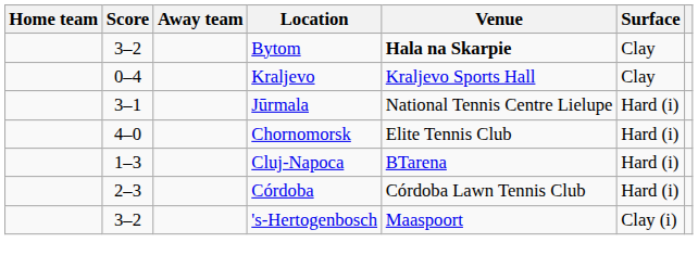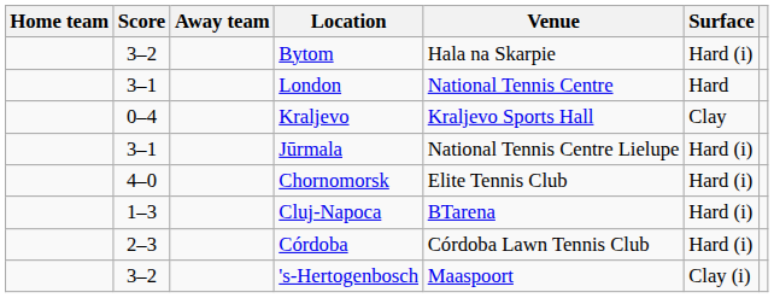Bytom | Venue: bold -> normal
Bytom | Surface: Clay -> Hard (i)
+ row: 3–1 | London | National Tennis Centre | Hard
